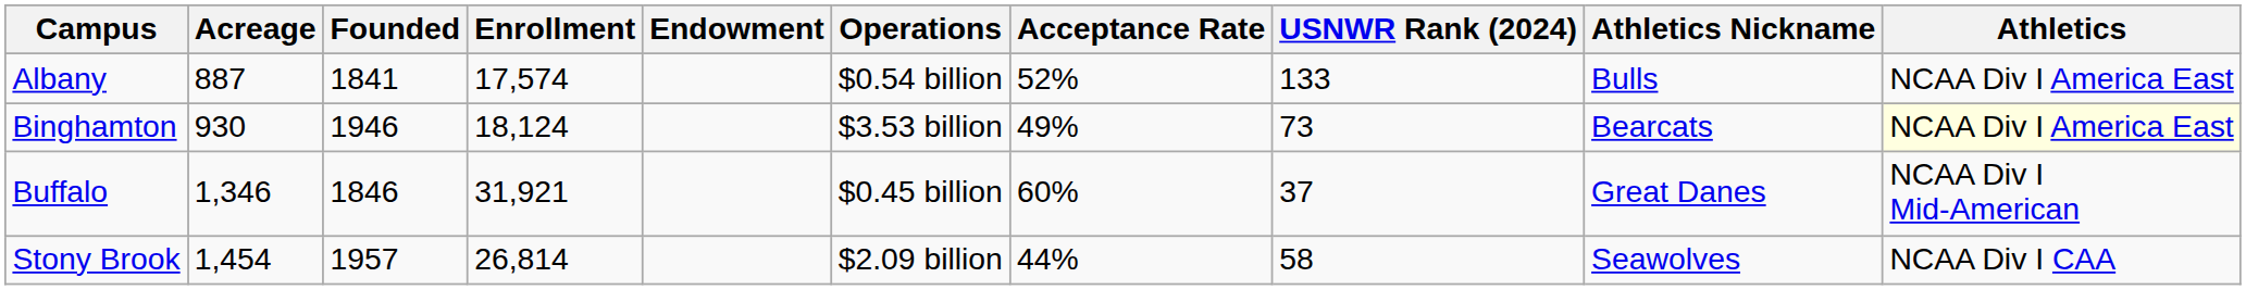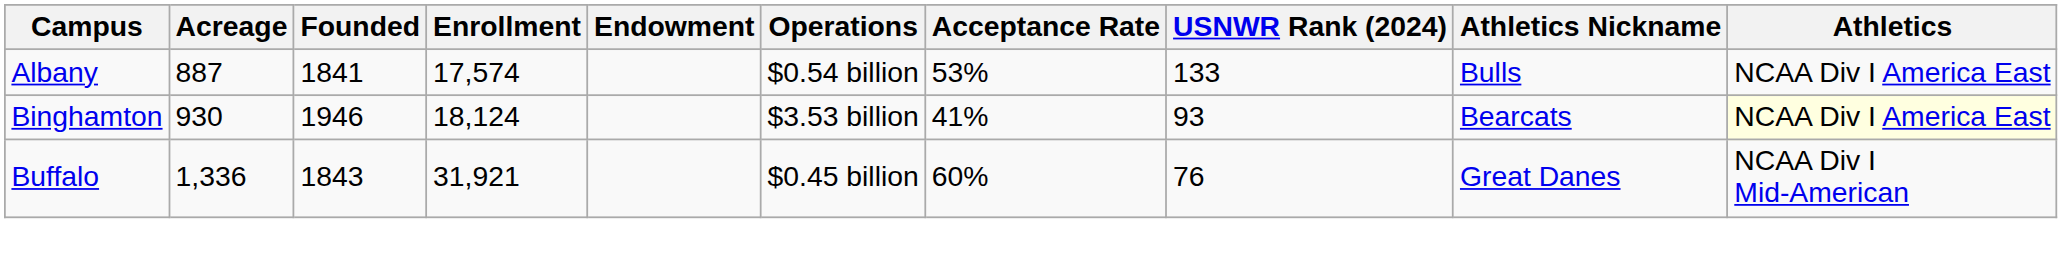Albany | Acceptance Rate: 52% -> 53%
Binghamton | Acceptance Rate: 49% -> 41%
Binghamton | USNWR Rank (2024): 73 -> 93
Buffalo | Acreage: 1,346 -> 1,336
Buffalo | Founded: 1846 -> 1843
Buffalo | USNWR Rank (2024): 37 -> 76
- row: Stony Brook | 1,454 | 1957 | 26,814 | $2.09 billion | 44% | 58 | Seawolves | NCAA Div I CAA
